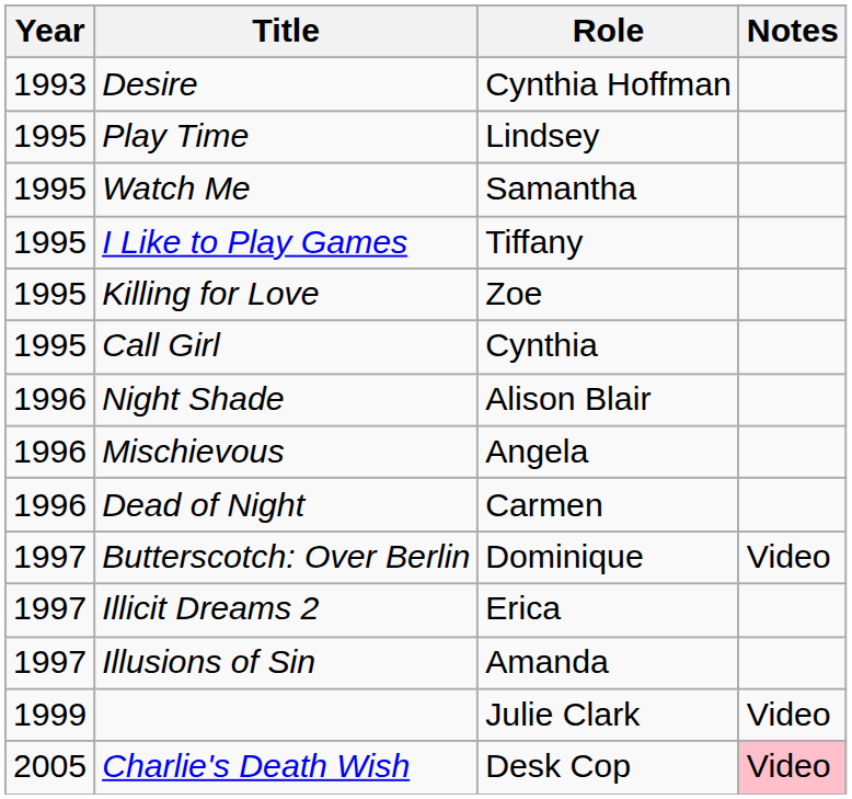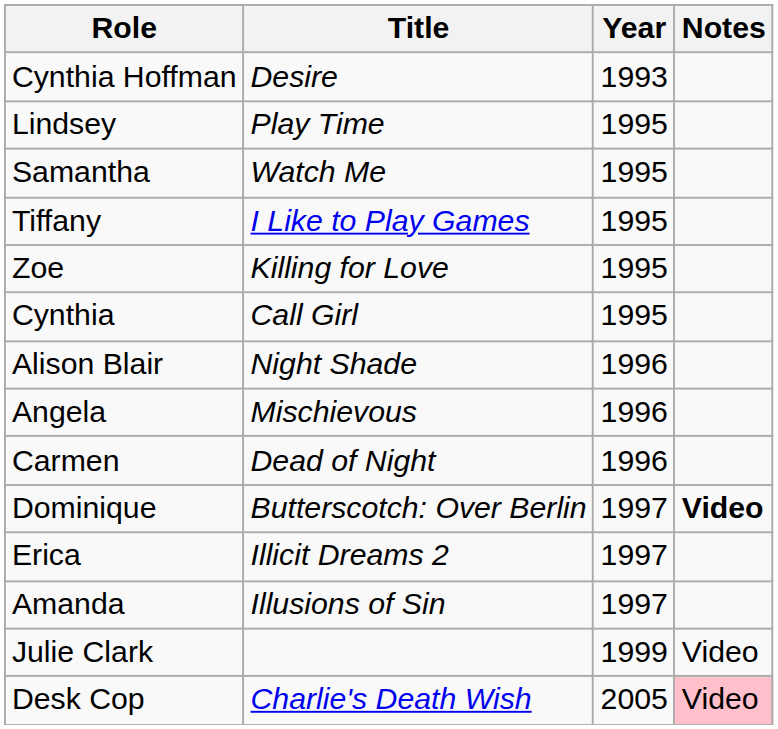columns swapped: Year <-> Role
Butterscotch: Over Berlin | Notes: normal -> bold
